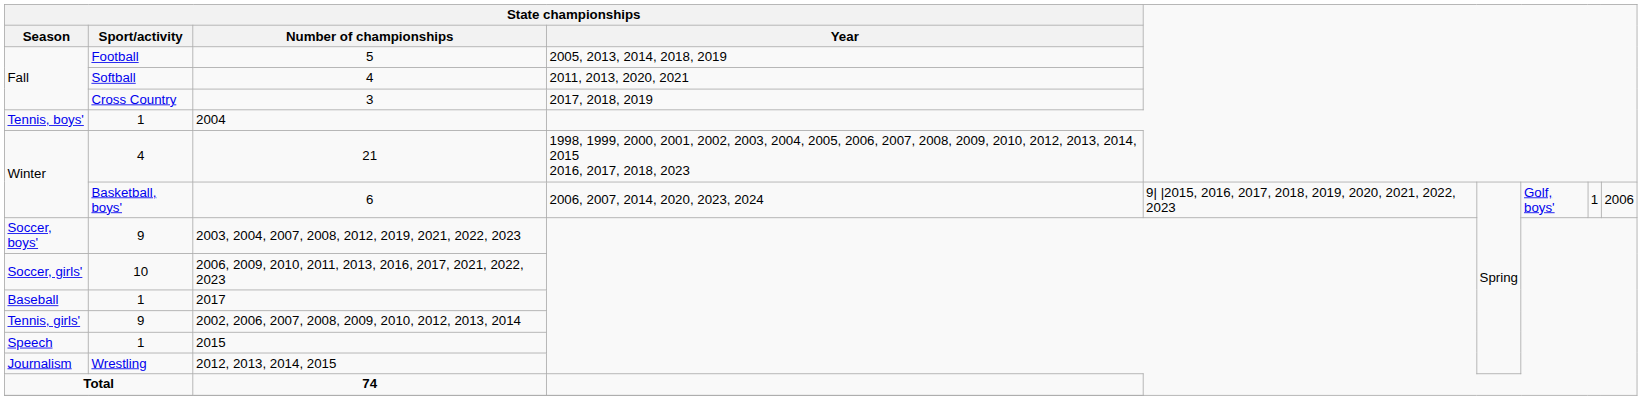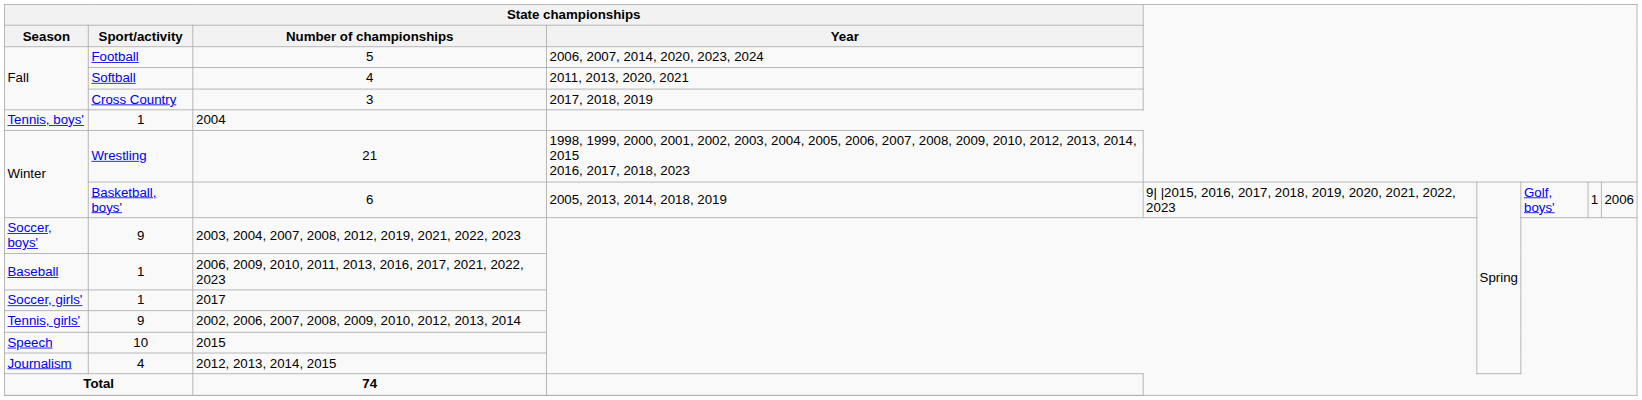5 | State championships / Year: 2005, 2013, 2014, 2018, 2019 -> 2006, 2007, 2014, 2020, 2023, 2024
21 | State championships / Sport/activity: 4 -> Wrestling
6 | State championships / Year: 2006, 2007, 2014, 2020, 2023, 2024 -> 2005, 2013, 2014, 2018, 2019
2006, 2009, 2010, 2011, 2013, 2016, 2017, 2021, 2022, 2023 | State championships / Season: Soccer, girls' -> Baseball
2006, 2009, 2010, 2011, 2013, 2016, 2017, 2021, 2022, 2023 | State championships / Sport/activity: 10 -> 1
2017 | State championships / Season: Baseball -> Soccer, girls'
2015 | State championships / Sport/activity: 1 -> 10
2012, 2013, 2014, 2015 | State championships / Sport/activity: Wrestling -> 4
